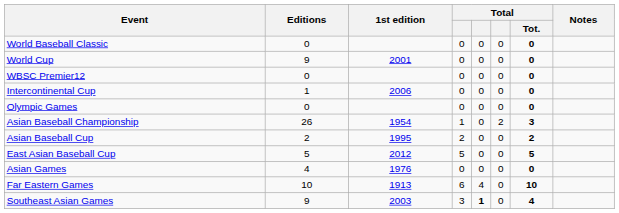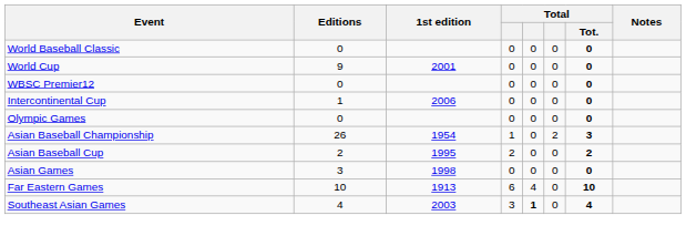- row: East Asian Baseball Cup | 5 | 2012 | 5 | 0 | 0 | 5
Asian Games | Editions: 4 -> 3
Asian Games | 1st edition: 1976 -> 1998
Southeast Asian Games | Editions: 9 -> 4
